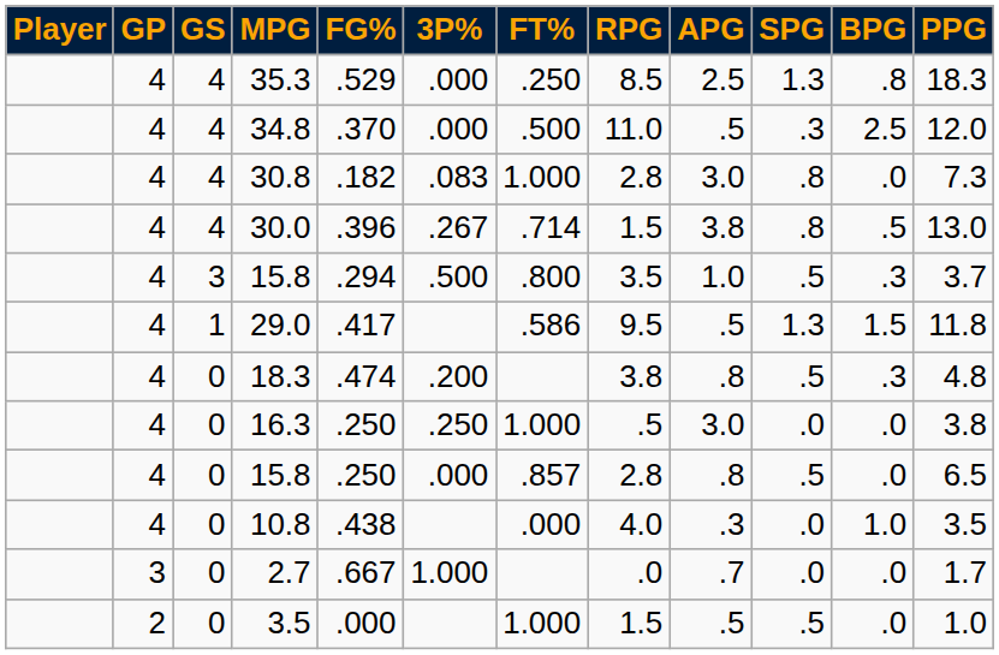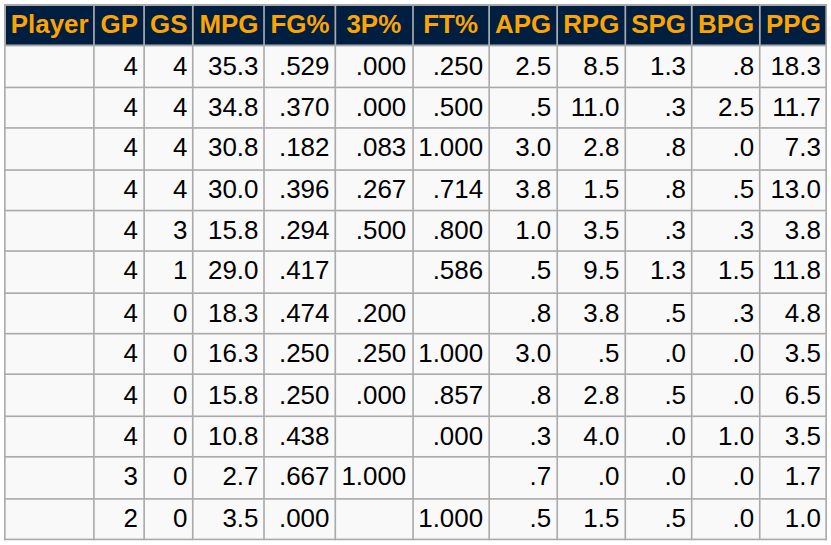columns swapped: RPG <-> APG
34.8 | PPG: 12.0 -> 11.7
3 / 15.8 | SPG: .5 -> .3
3 / 15.8 | PPG: 3.7 -> 3.8
16.3 | PPG: 3.8 -> 3.5
